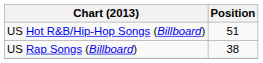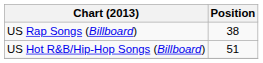rows swapped: US Hot R&B/Hip-Hop Songs (Billboard) <-> US Rap Songs (Billboard)
